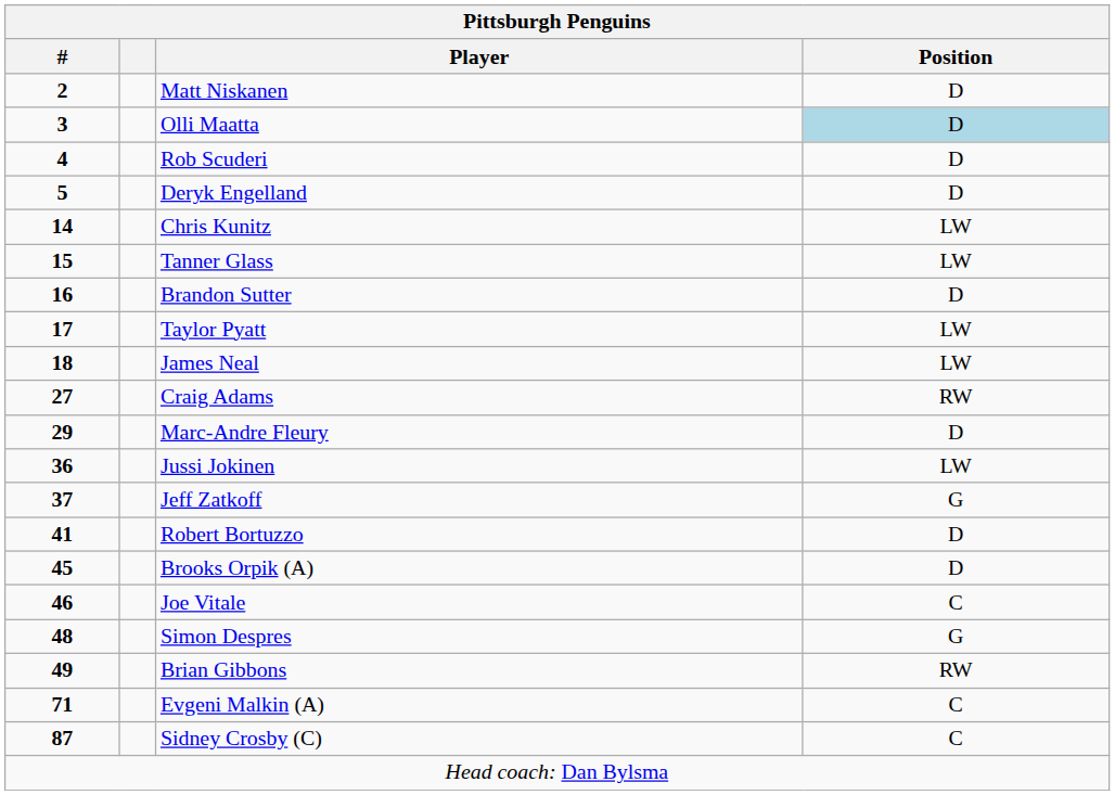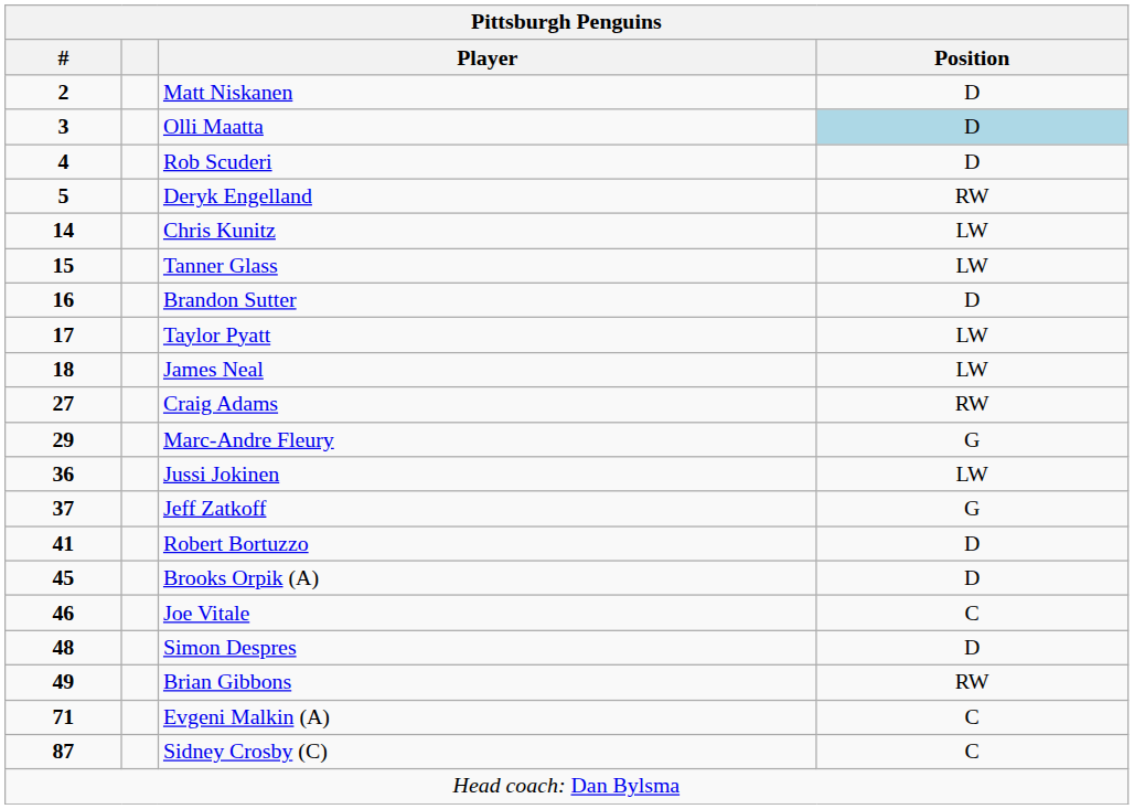Deryk Engelland | Position: D -> RW
Marc-Andre Fleury | Position: D -> G
Simon Despres | Position: G -> D
